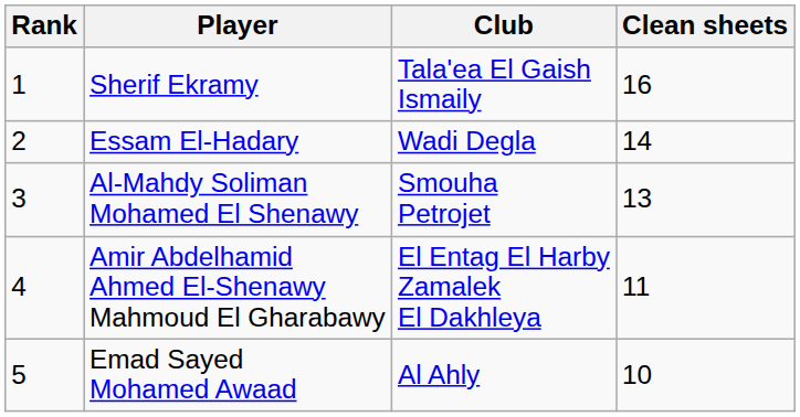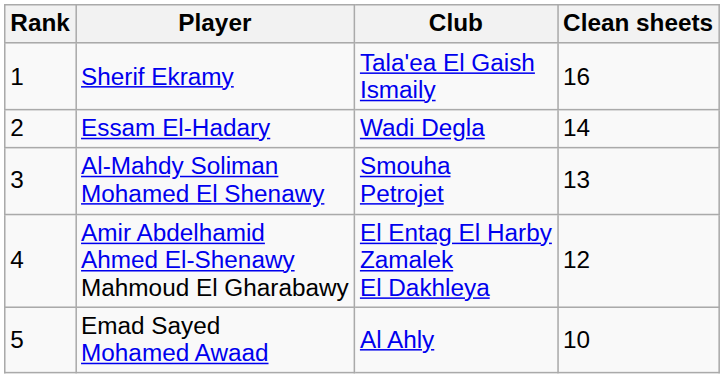Amir Abdelhamid Ahmed El-Shenawy Mahmoud El Gharabawy | Clean sheets: 11 -> 12
